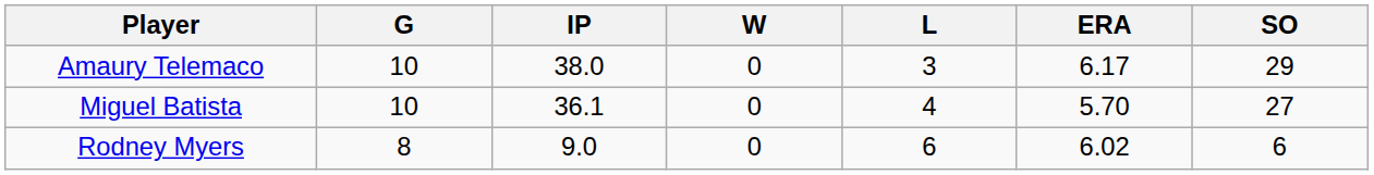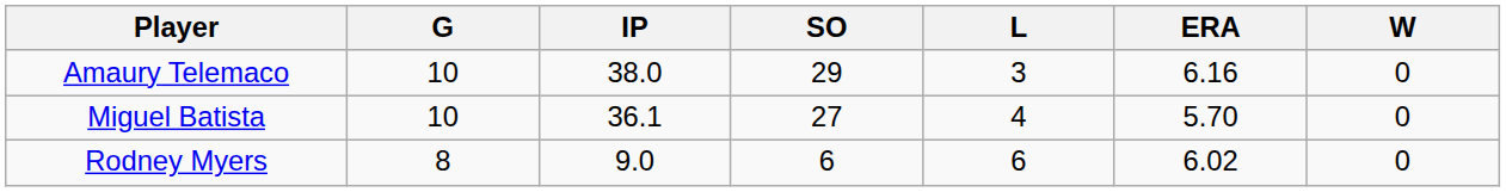columns swapped: W <-> SO
Amaury Telemaco | ERA: 6.17 -> 6.16
